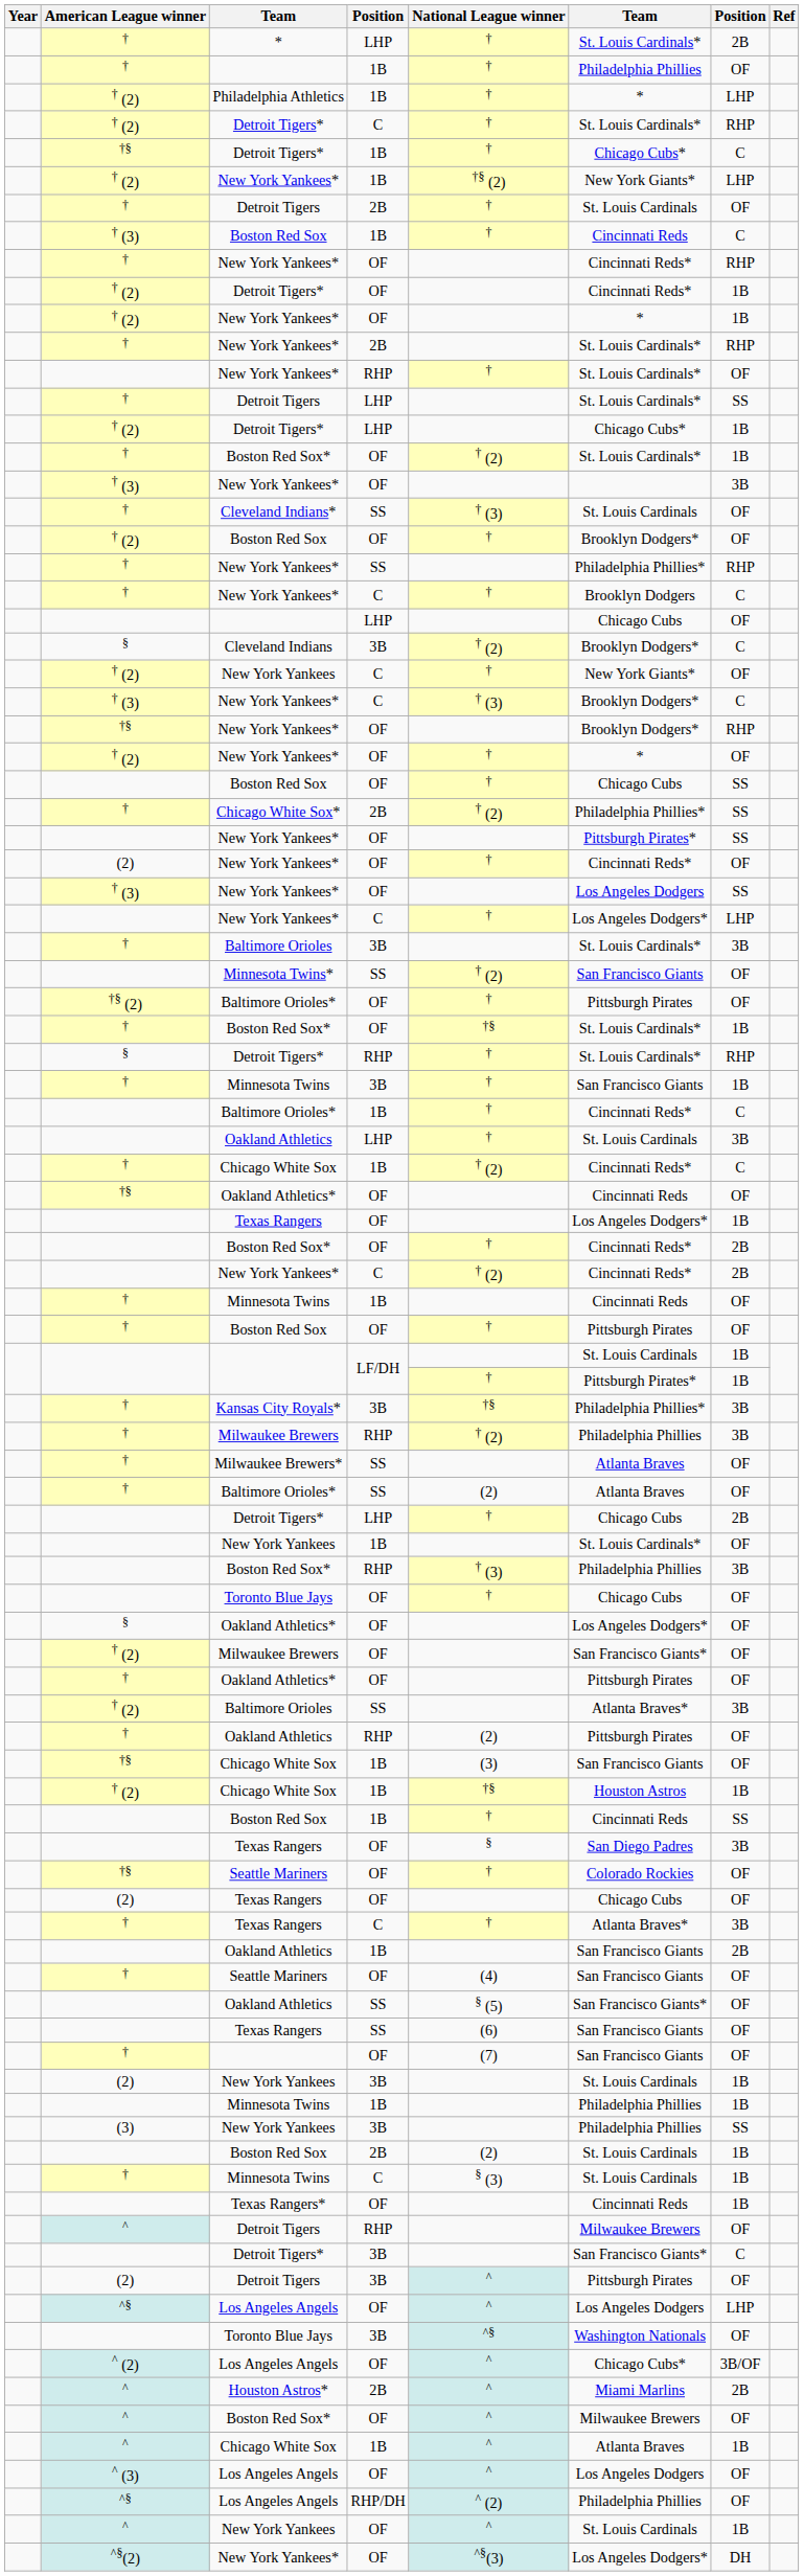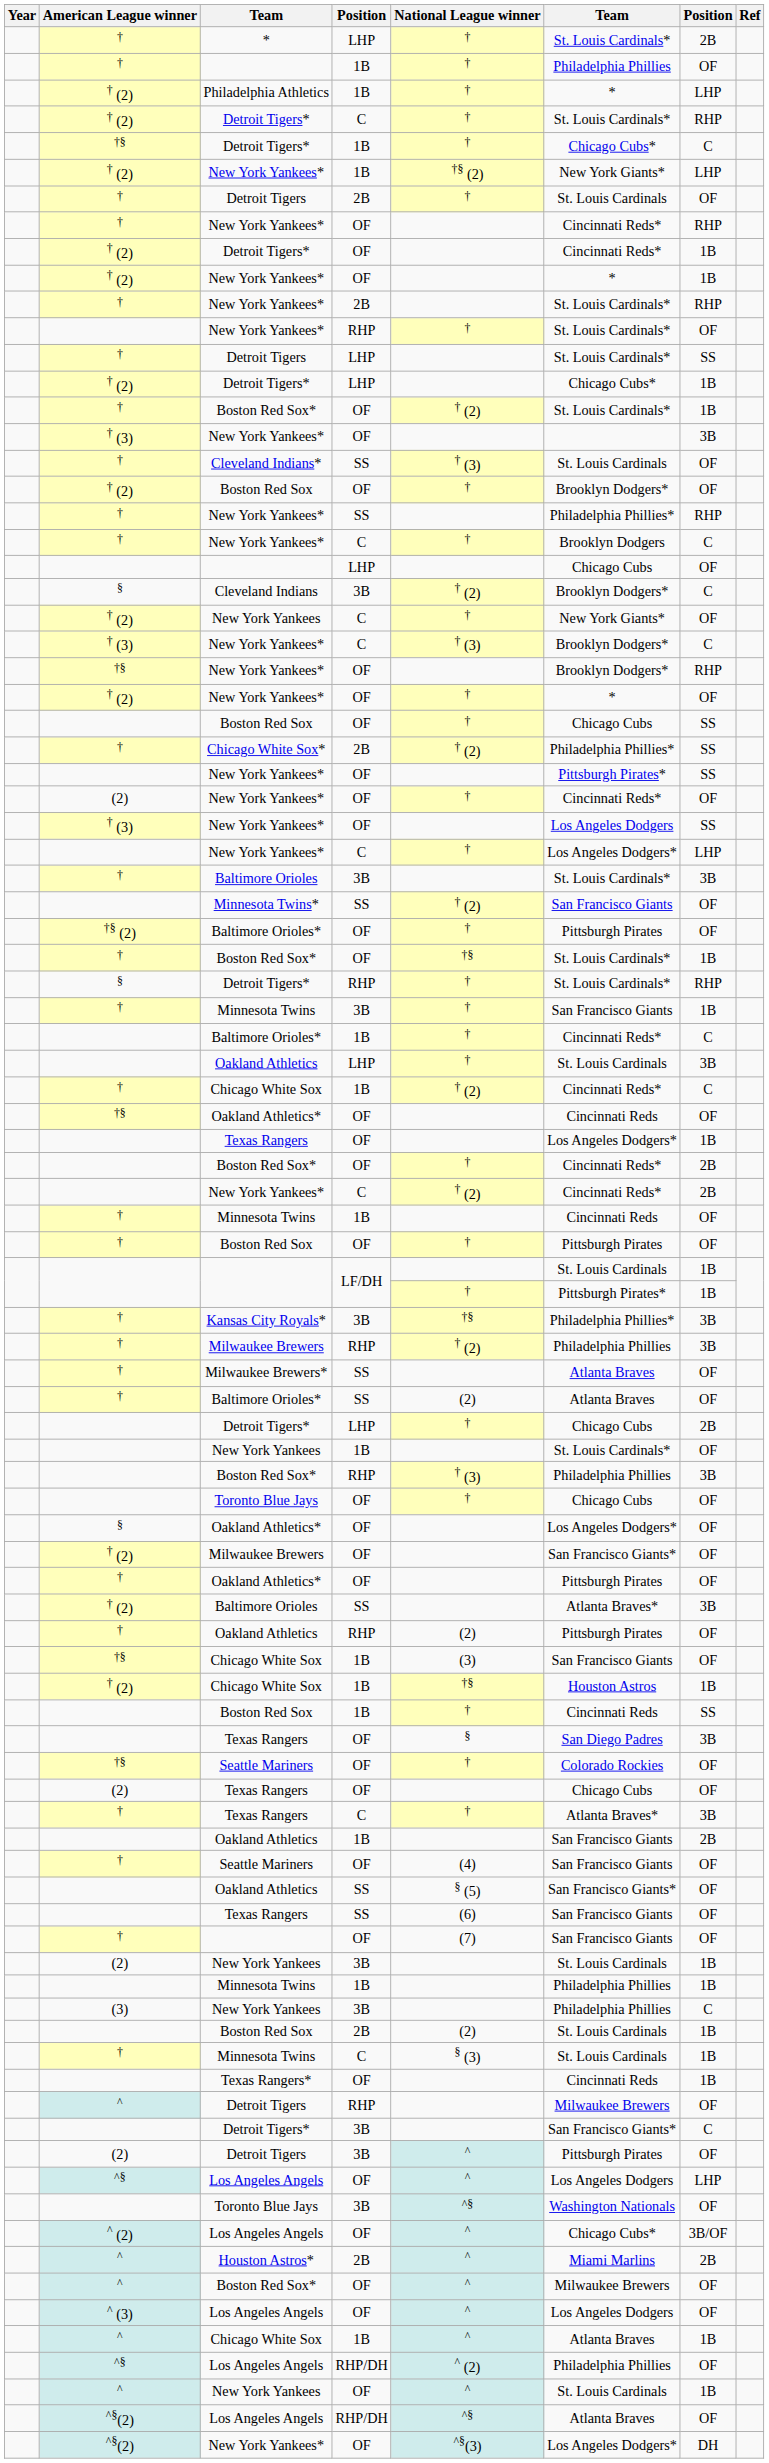- row: † (3) | Boston Red Sox | 1B | † | Cincinnati Reds | C
(3) / New York Yankees | column 7: SS -> C
rows swapped: ^ (3) / Los Angeles Angels <-> ^ / Chicago White Sox
+ row: ^§(2) | Los Angeles Angels | RHP/DH | ^§ | Atlanta Braves | OF
